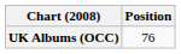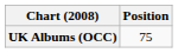UK Albums (OCC) | Position: 76 -> 75
